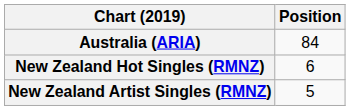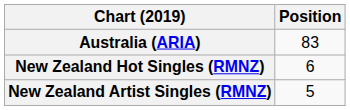Australia (ARIA) | Position: 84 -> 83
